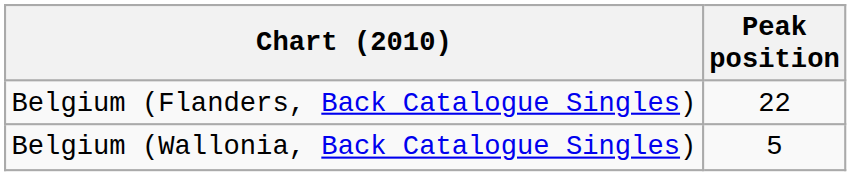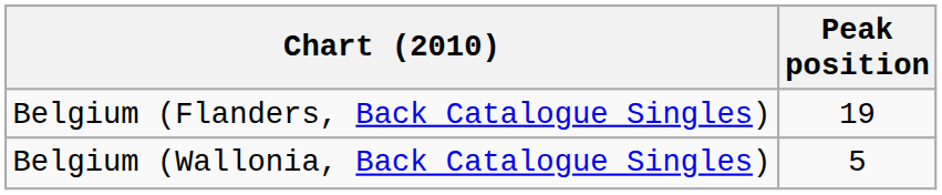Belgium (Flanders, Back Catalogue Singles) | Peak position: 22 -> 19
